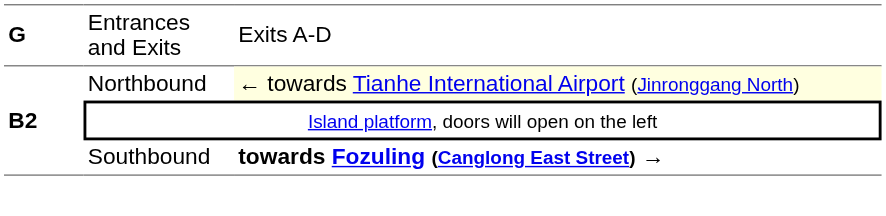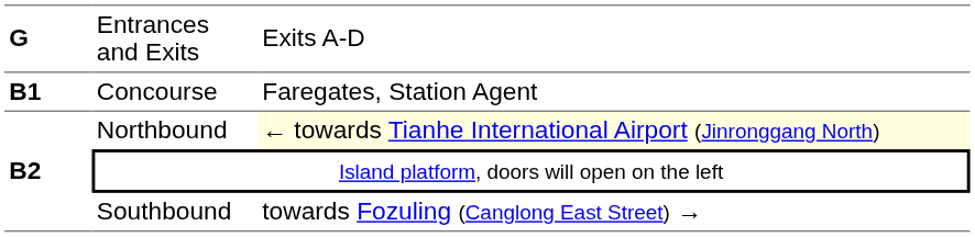+ row: B1 | Concourse | Faregates, Station Agent
Southbound | column 3: bold -> normal
